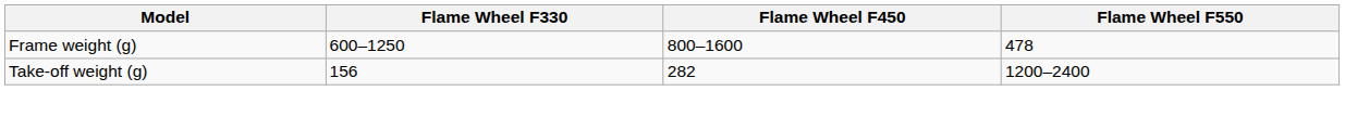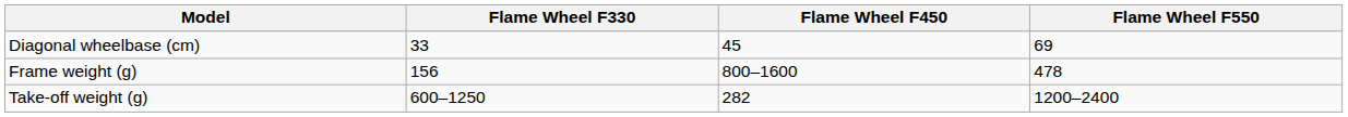+ row: Diagonal wheelbase (cm) | 33 | 45 | 69
Frame weight (g) | Flame Wheel F330: 600–1250 -> 156
Take-off weight (g) | Flame Wheel F330: 156 -> 600–1250
